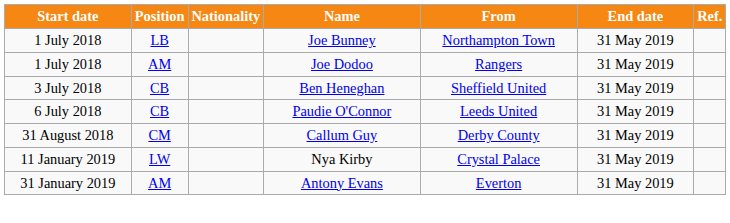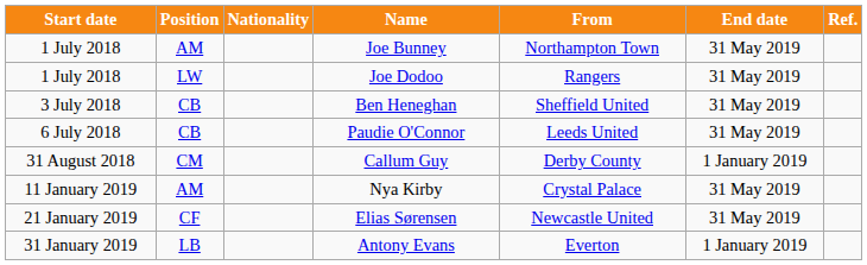Joe Bunney | Position: LB -> AM
Joe Dodoo | Position: AM -> LW
Callum Guy | End date: 31 May 2019 -> 1 January 2019
Nya Kirby | Position: LW -> AM
+ row: 21 January 2019 | CF | Elias Sørensen | Newcastle United | 31 May 2019
Antony Evans | Position: AM -> LB
Antony Evans | End date: 31 May 2019 -> 1 January 2019
